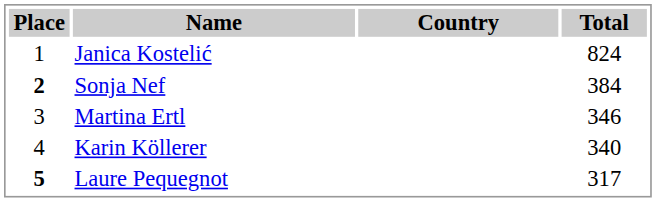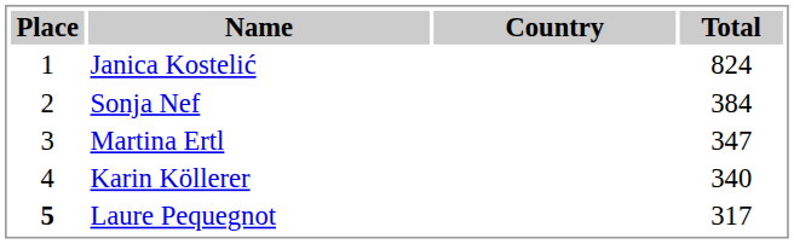Sonja Nef | Place: bold -> normal
Martina Ertl | Total: 346 -> 347
